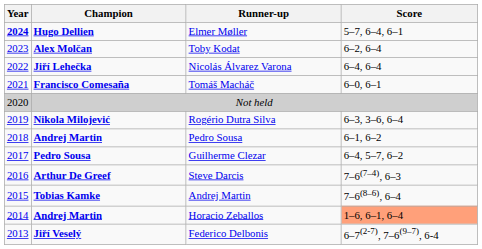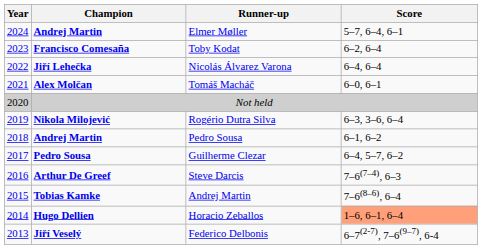Elmer Møller | Year: bold -> normal
Elmer Møller | Champion: Hugo Dellien -> Andrej Martin
Toby Kodat | Champion: Alex Molčan -> Francisco Comesaña
Tomáš Macháč | Champion: Francisco Comesaña -> Alex Molčan
Horacio Zeballos | Champion: Andrej Martin -> Hugo Dellien
